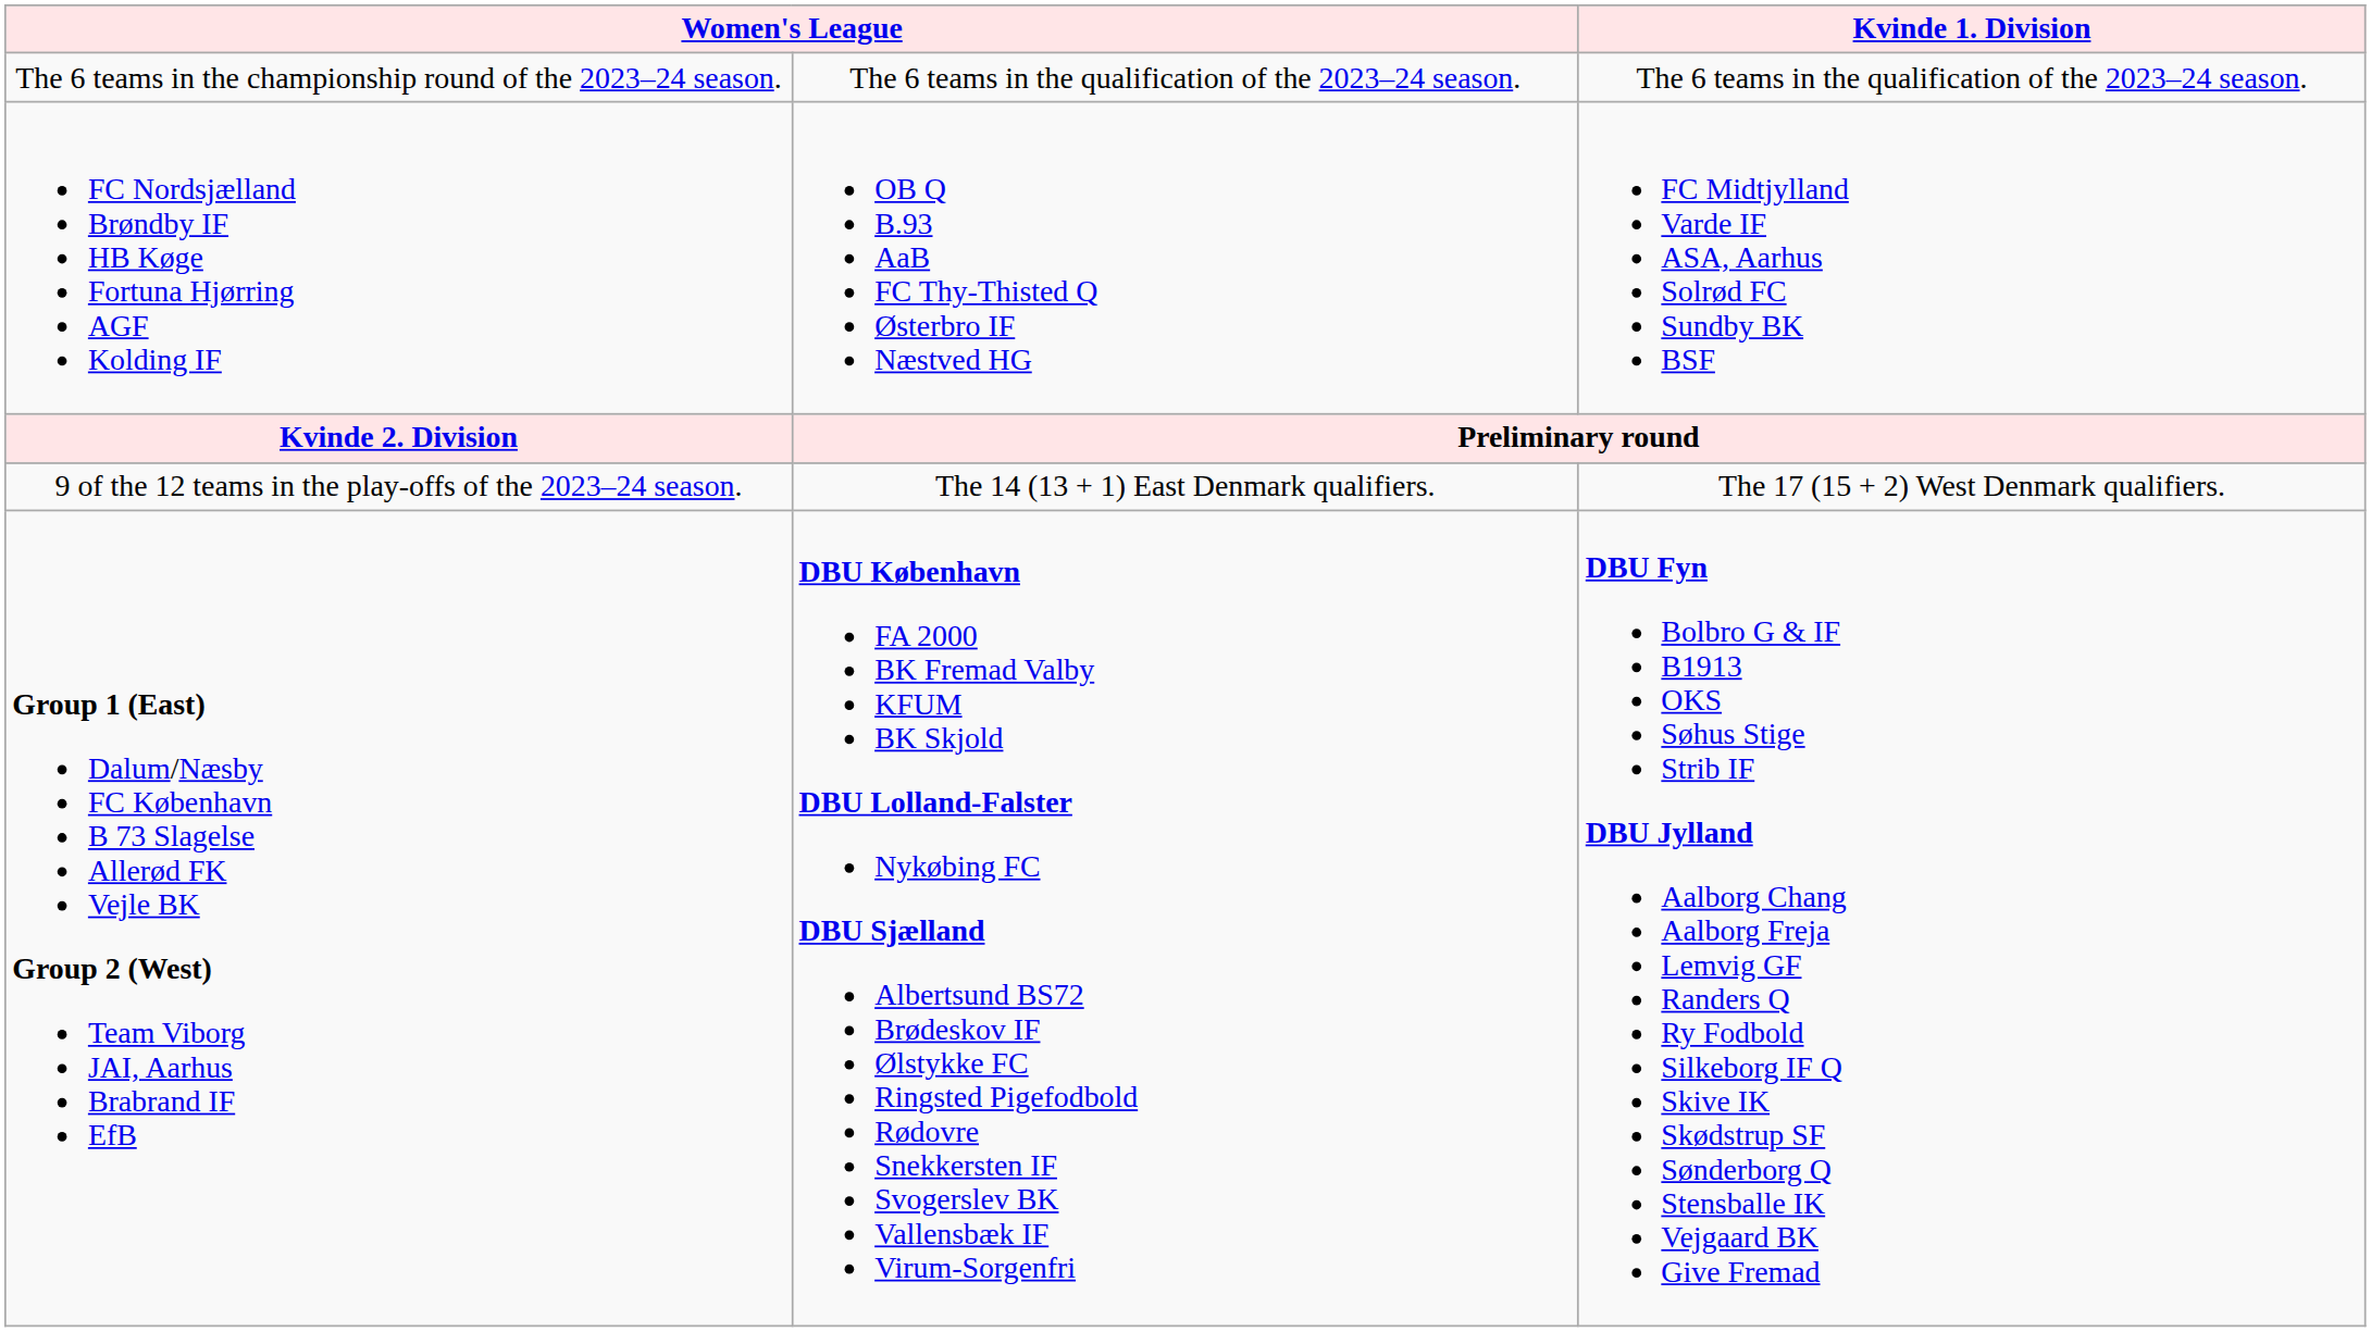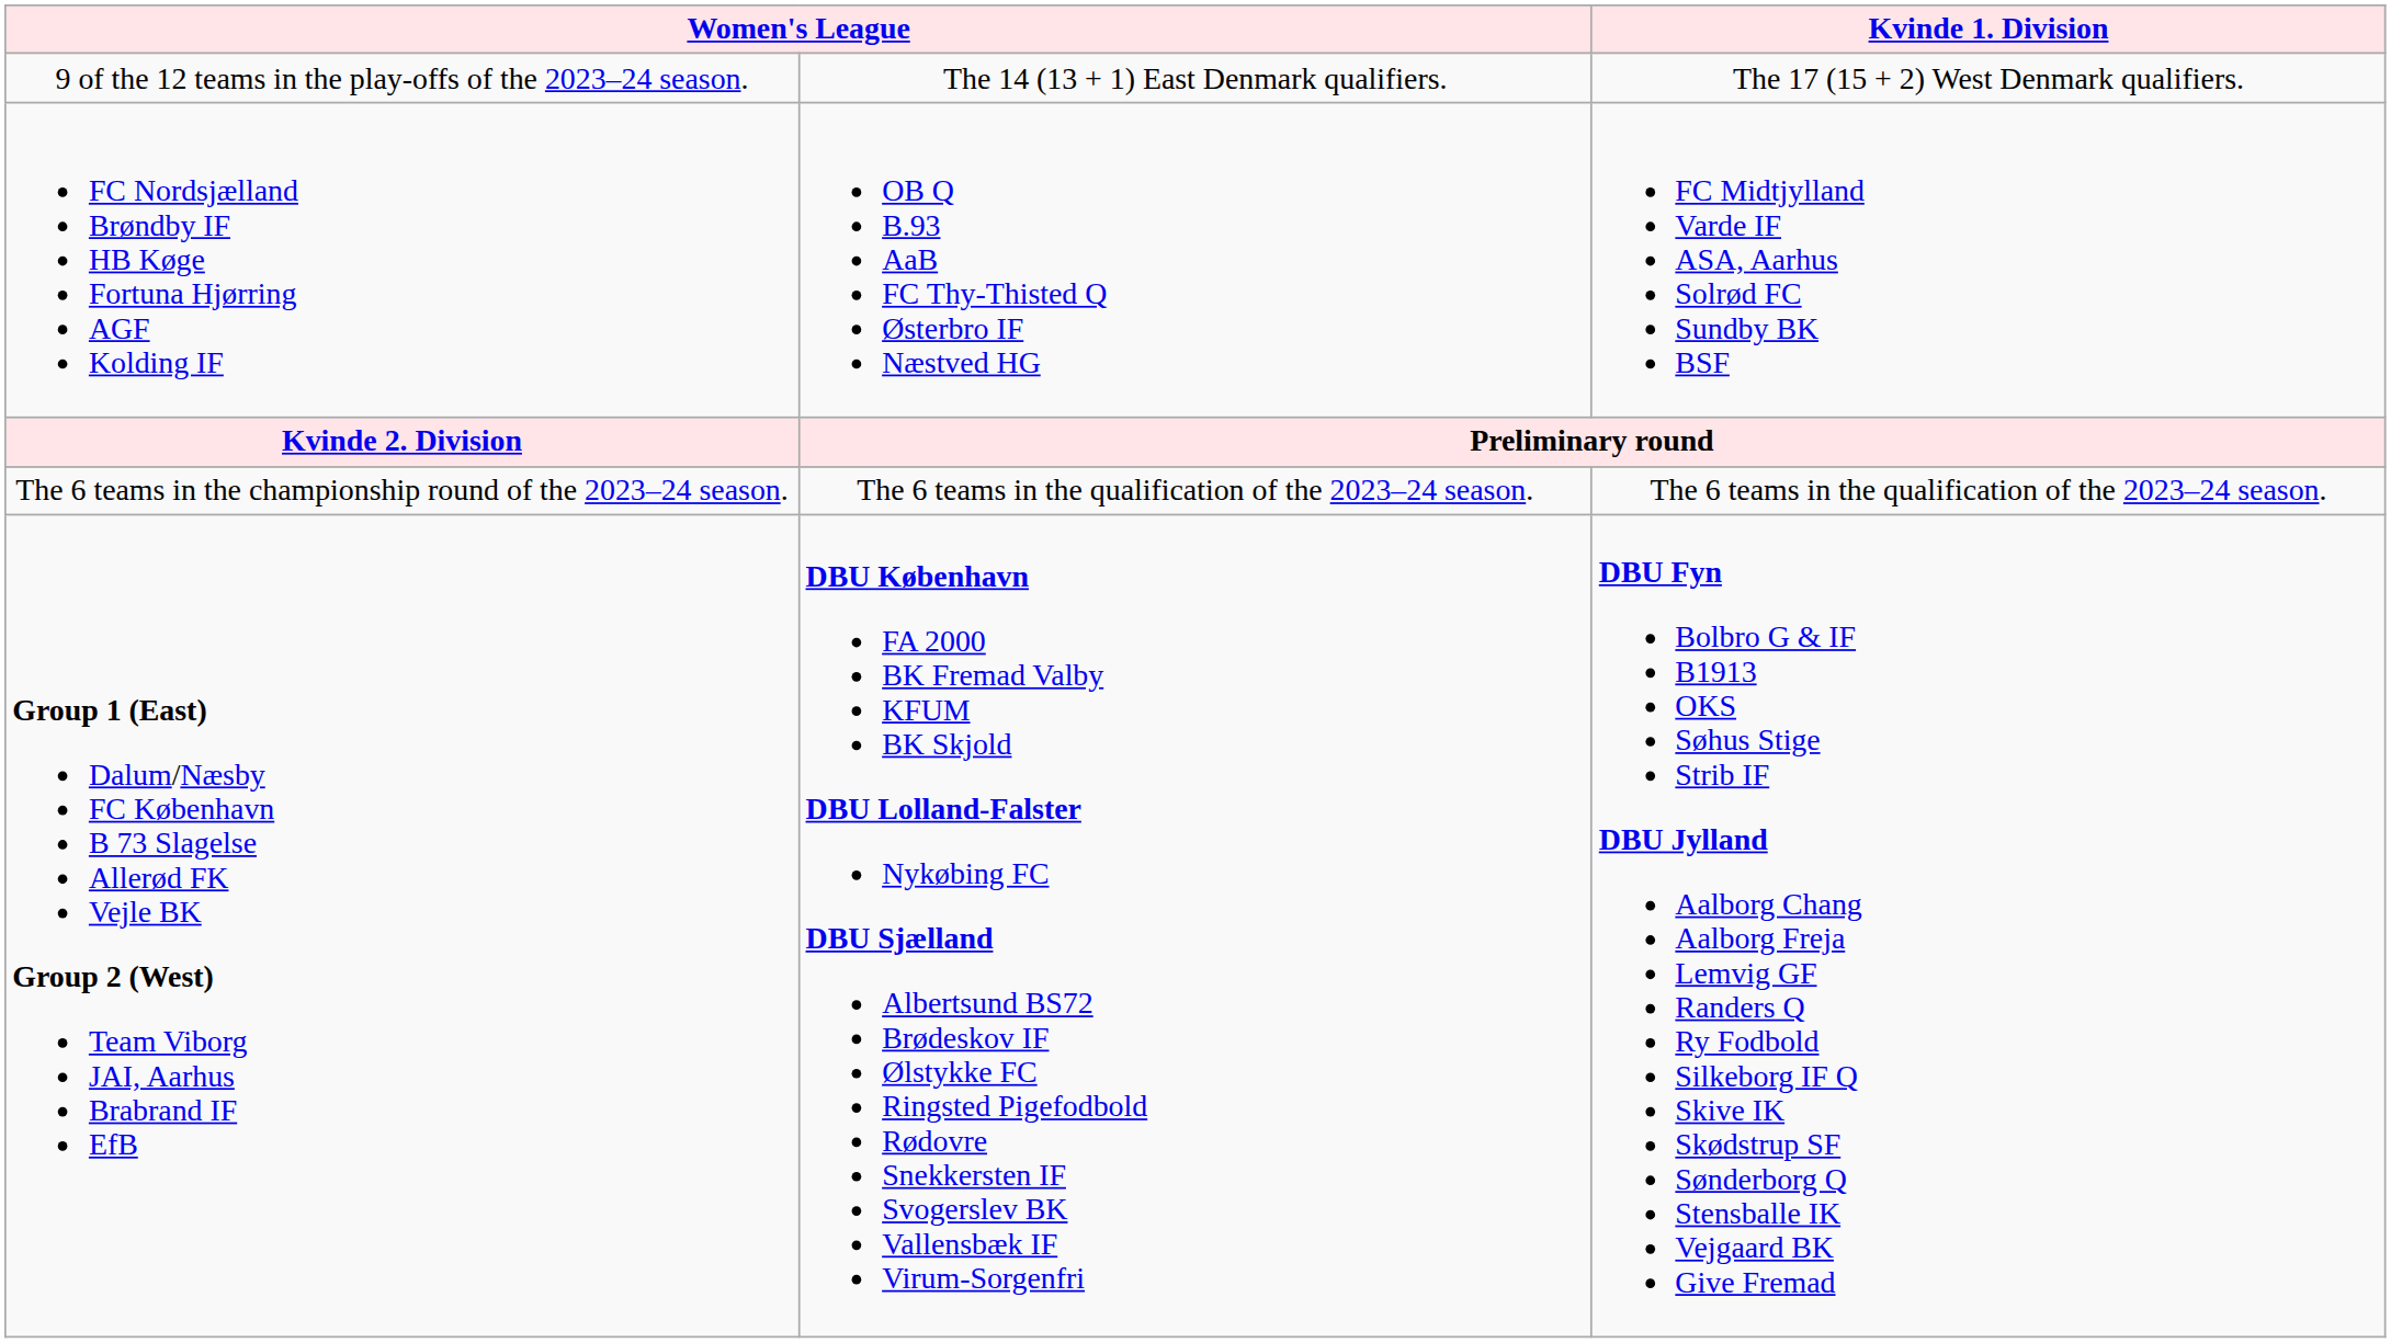rows swapped: The 6 teams in the championship round of the 2023–24 season. <-> 9 of the 12 teams in the play-offs of the 2023–24 season.
